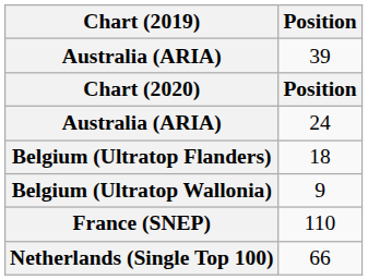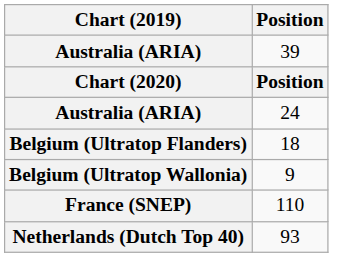+ row: Netherlands (Dutch Top 40) | 93
- row: Netherlands (Single Top 100) | 66
